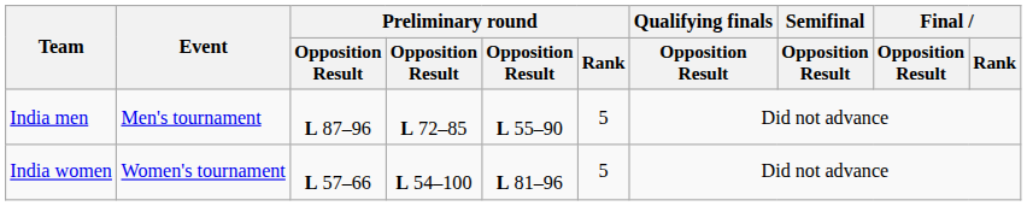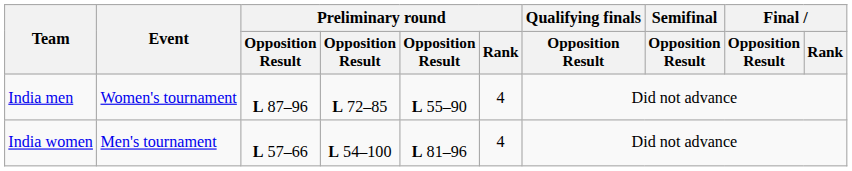India men | Event: Men's tournament -> Women's tournament
India men | Preliminary round / Rank: 5 -> 4
India women | Event: Women's tournament -> Men's tournament
India women | Preliminary round / Rank: 5 -> 4
